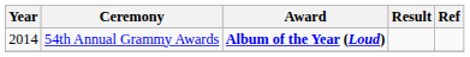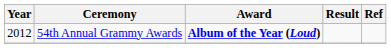54th Annual Grammy Awards | Year: 2014 -> 2012
